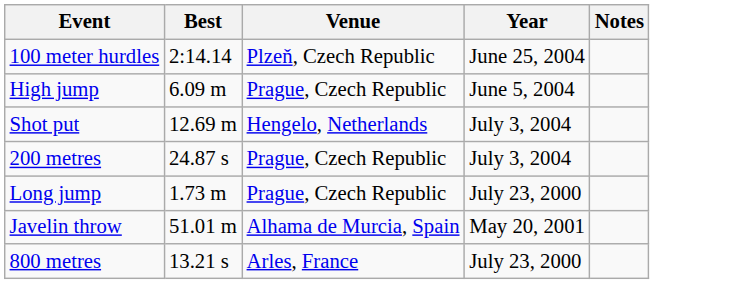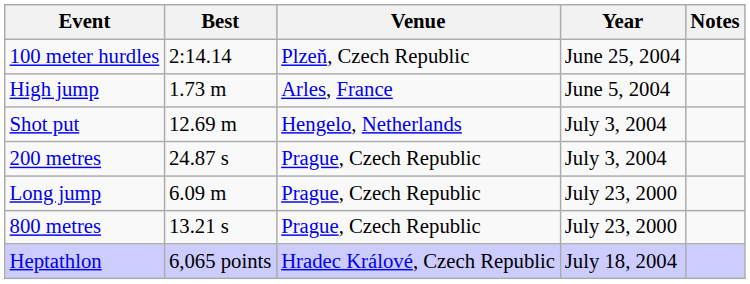High jump | Best: 6.09 m -> 1.73 m
High jump | Venue: Prague, Czech Republic -> Arles, France
Long jump | Best: 1.73 m -> 6.09 m
- row: Javelin throw | 51.01 m | Alhama de Murcia, Spain | May 20, 2001
800 metres | Venue: Arles, France -> Prague, Czech Republic
+ row: Heptathlon | 6,065 points | Hradec Králové, Czech Republic | July 18, 2004
